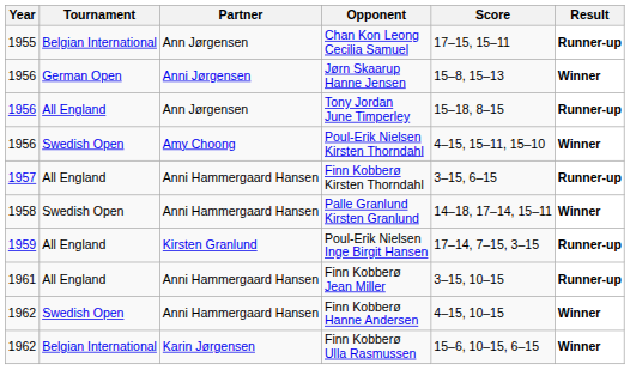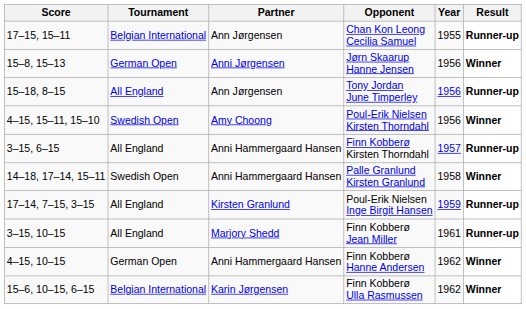columns swapped: Year <-> Score
Finn Kobberø Jean Miller | Partner: Anni Hammergaard Hansen -> Marjory Shedd
Finn Kobberø Hanne Andersen | Tournament: Swedish Open -> German Open
